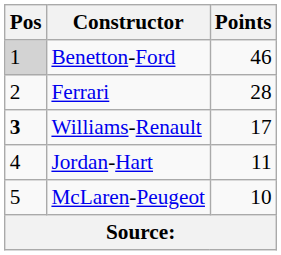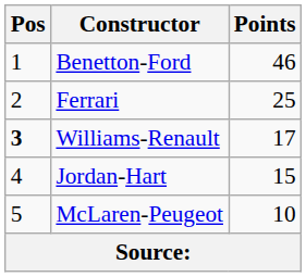Benetton-Ford | Pos: lightgrey background -> no background
Ferrari | Points: 28 -> 25
Jordan-Hart | Points: 11 -> 15
